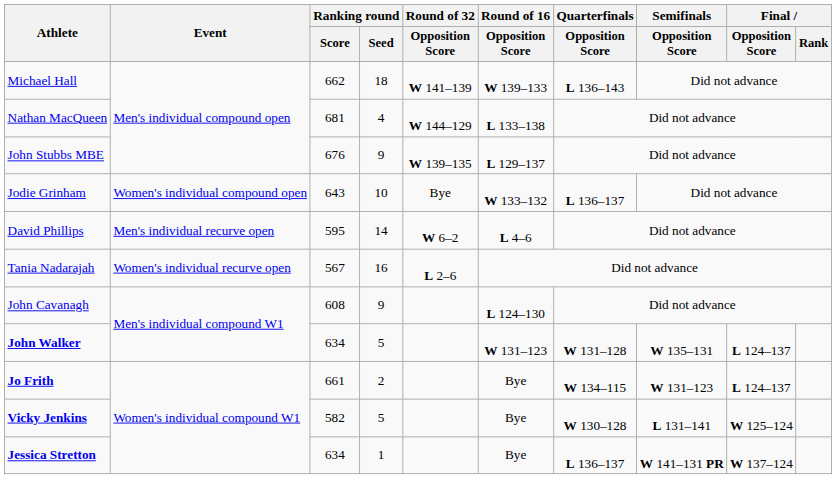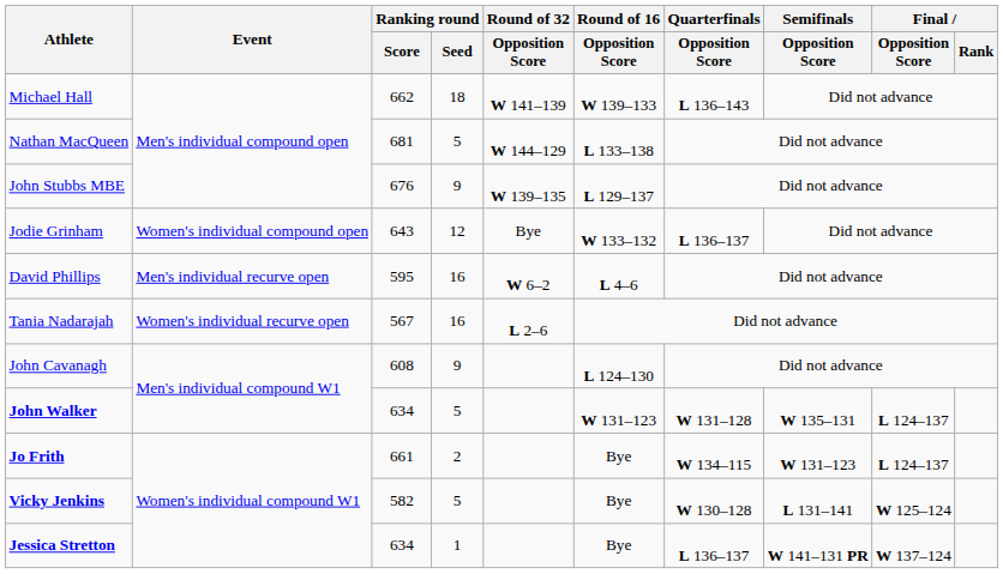Nathan MacQueen | Ranking round / Seed: 4 -> 5
Jodie Grinham | Ranking round / Seed: 10 -> 12
David Phillips | Ranking round / Seed: 14 -> 16
